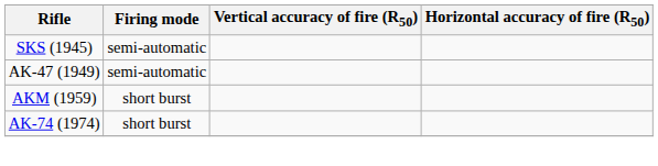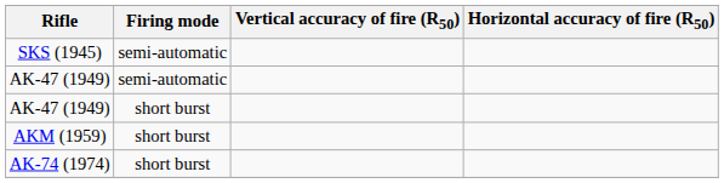+ row: AK-47 (1949) | short burst
